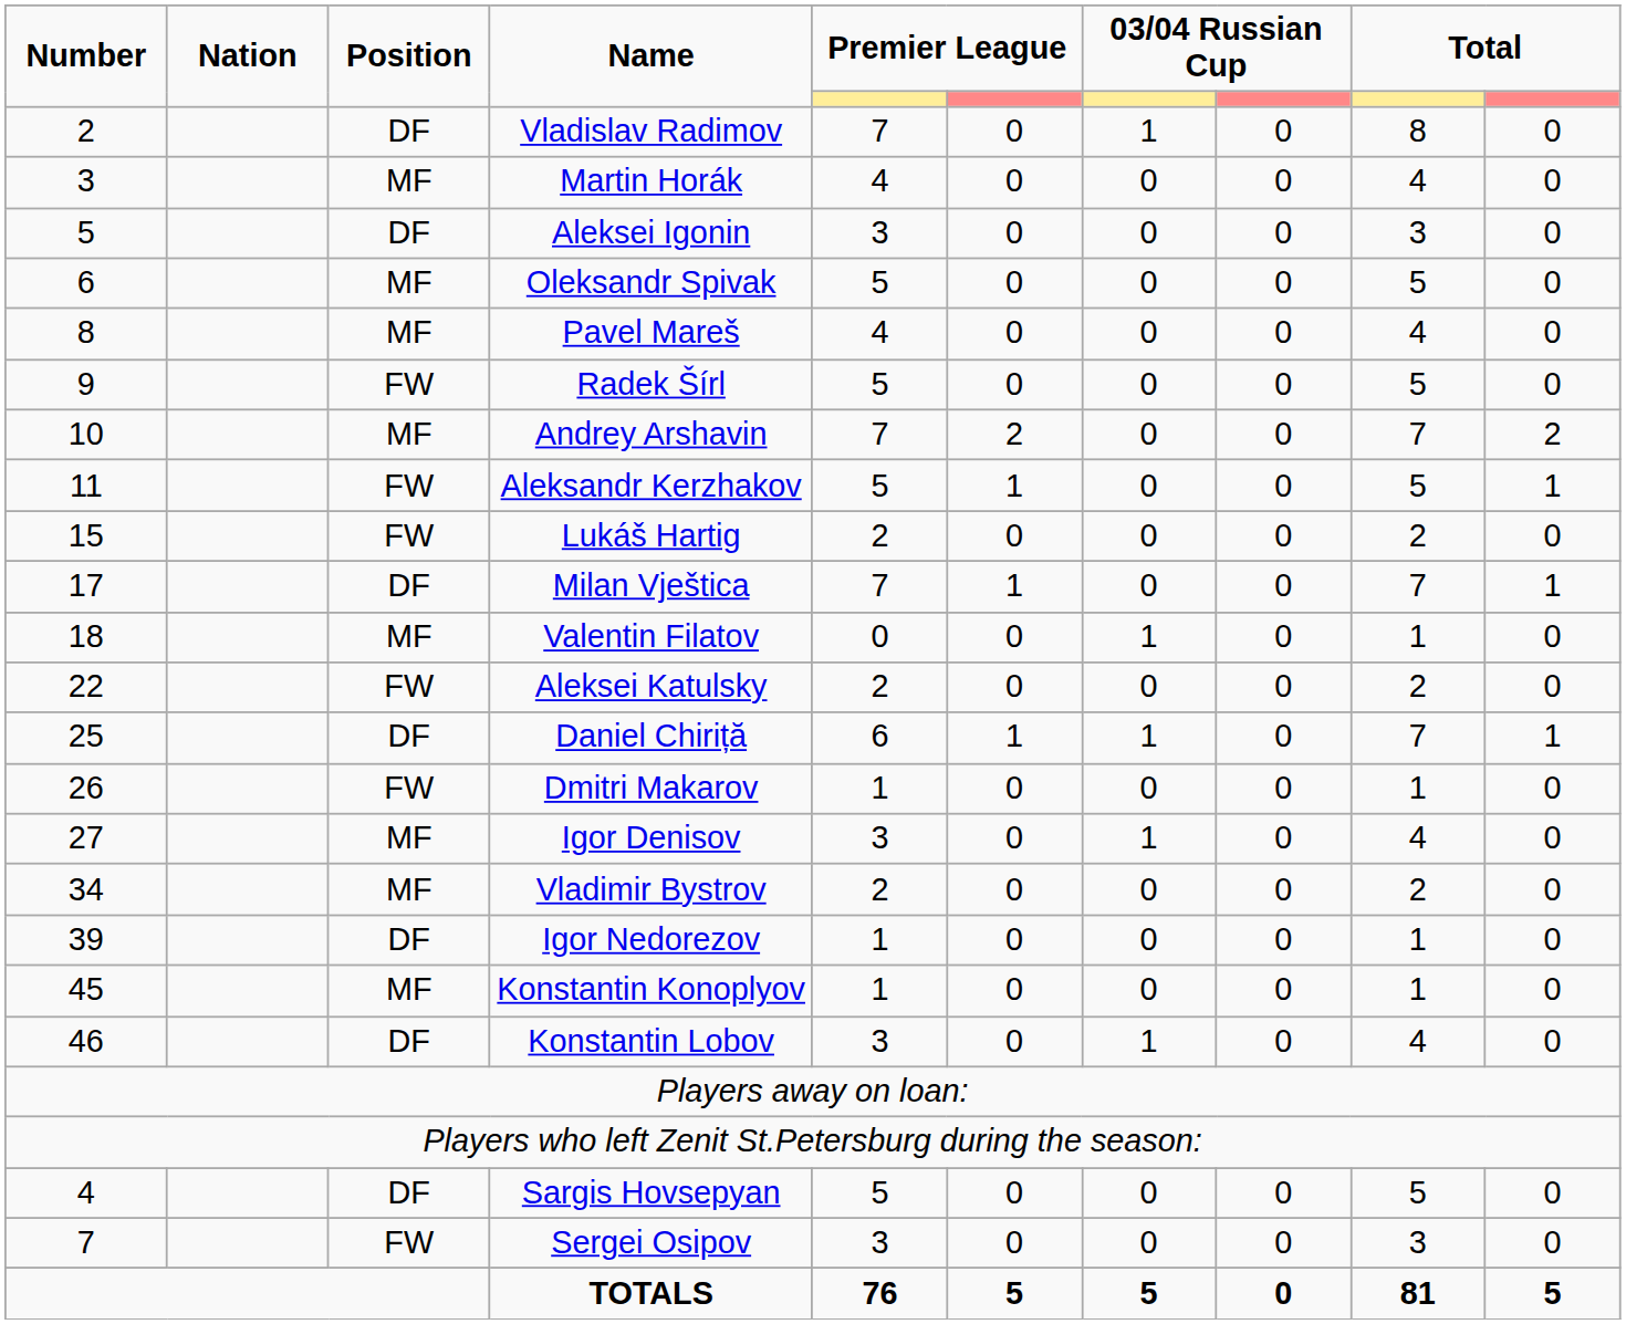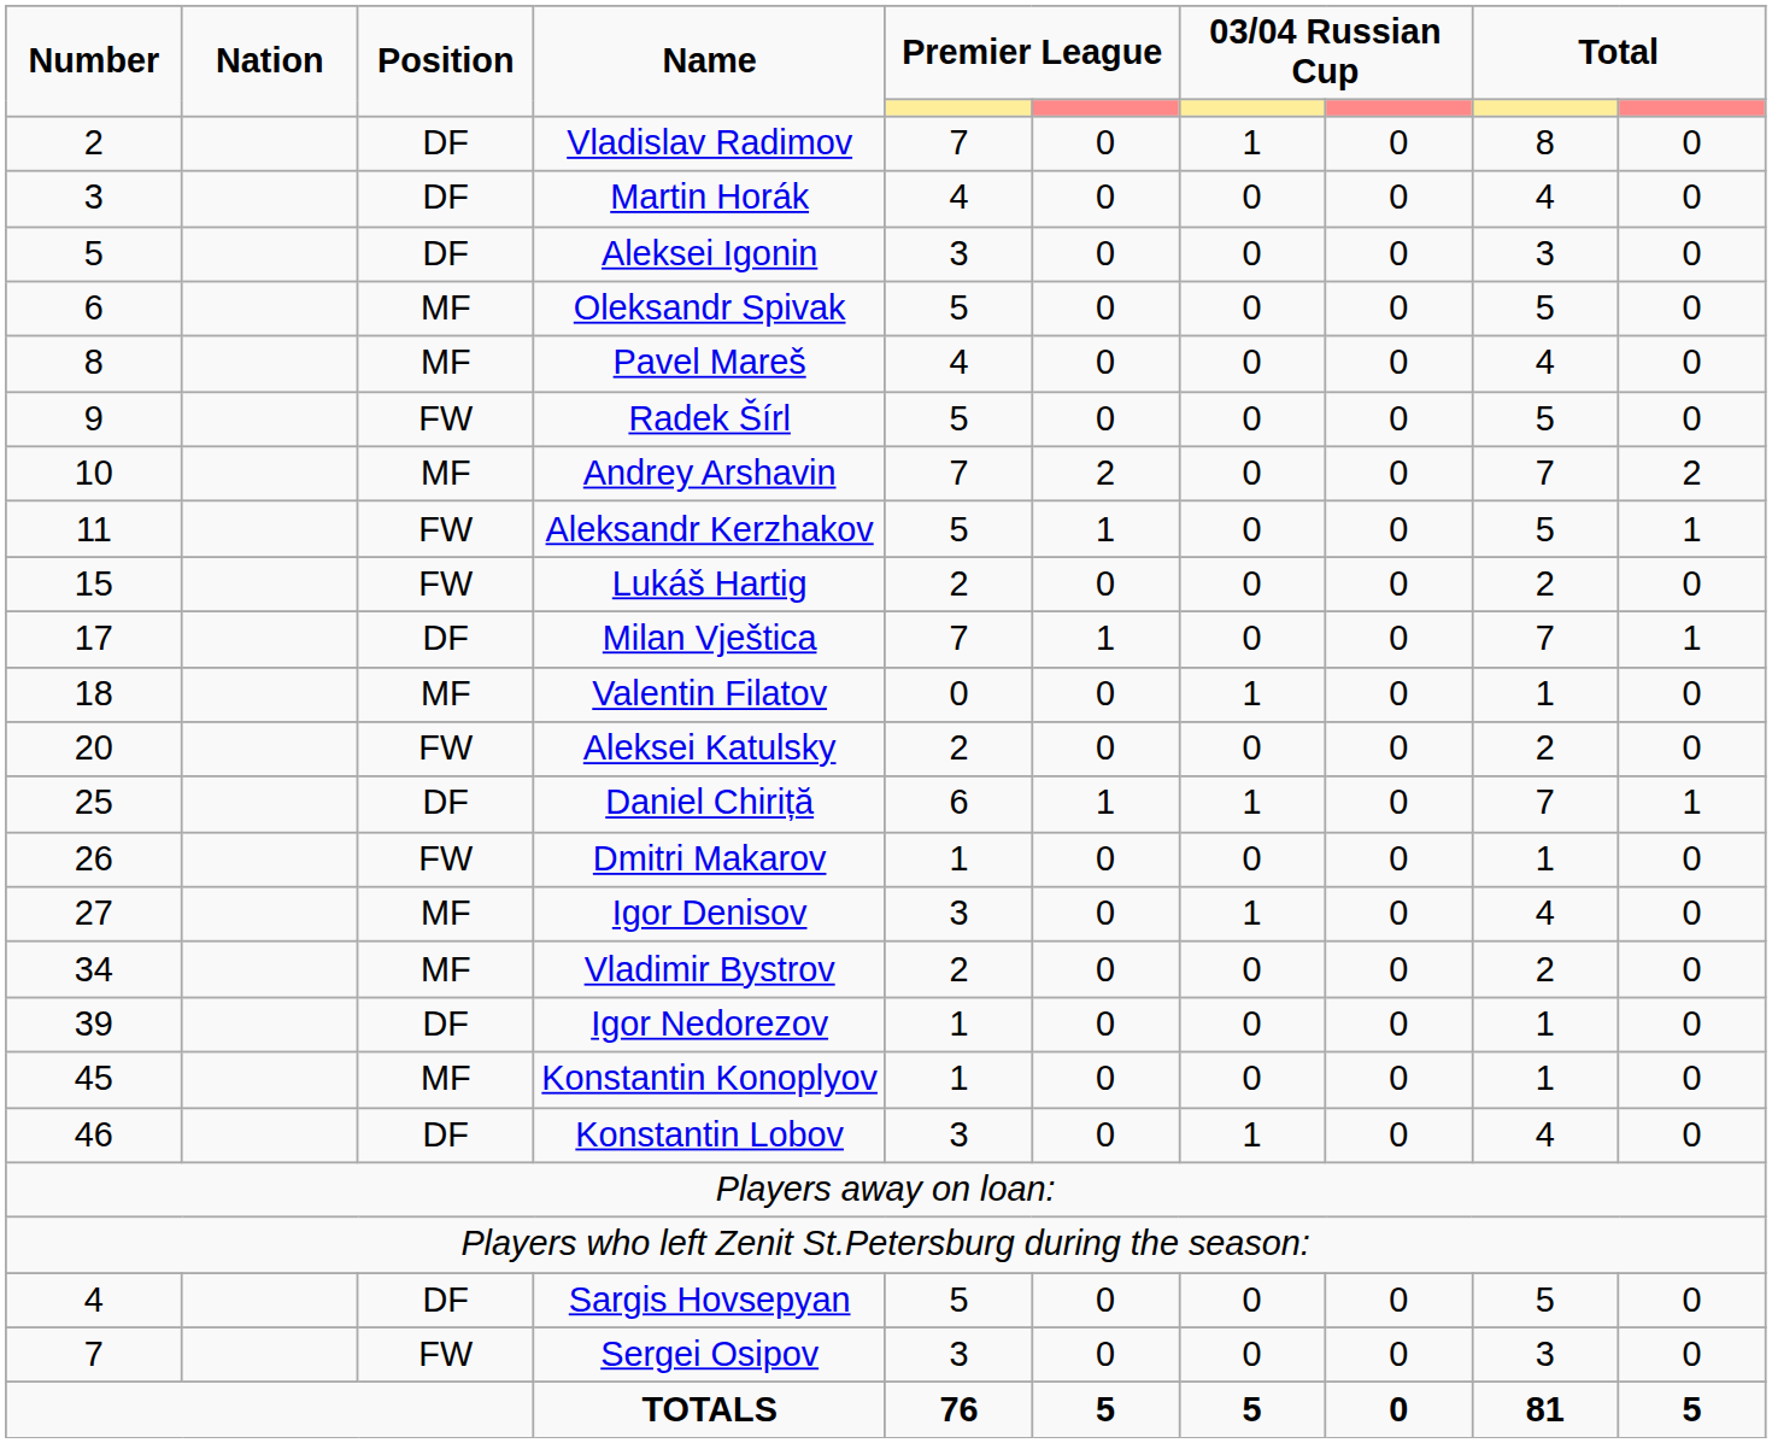Martin Horák | Position: MF -> DF
Aleksei Katulsky | Number: 22 -> 20
